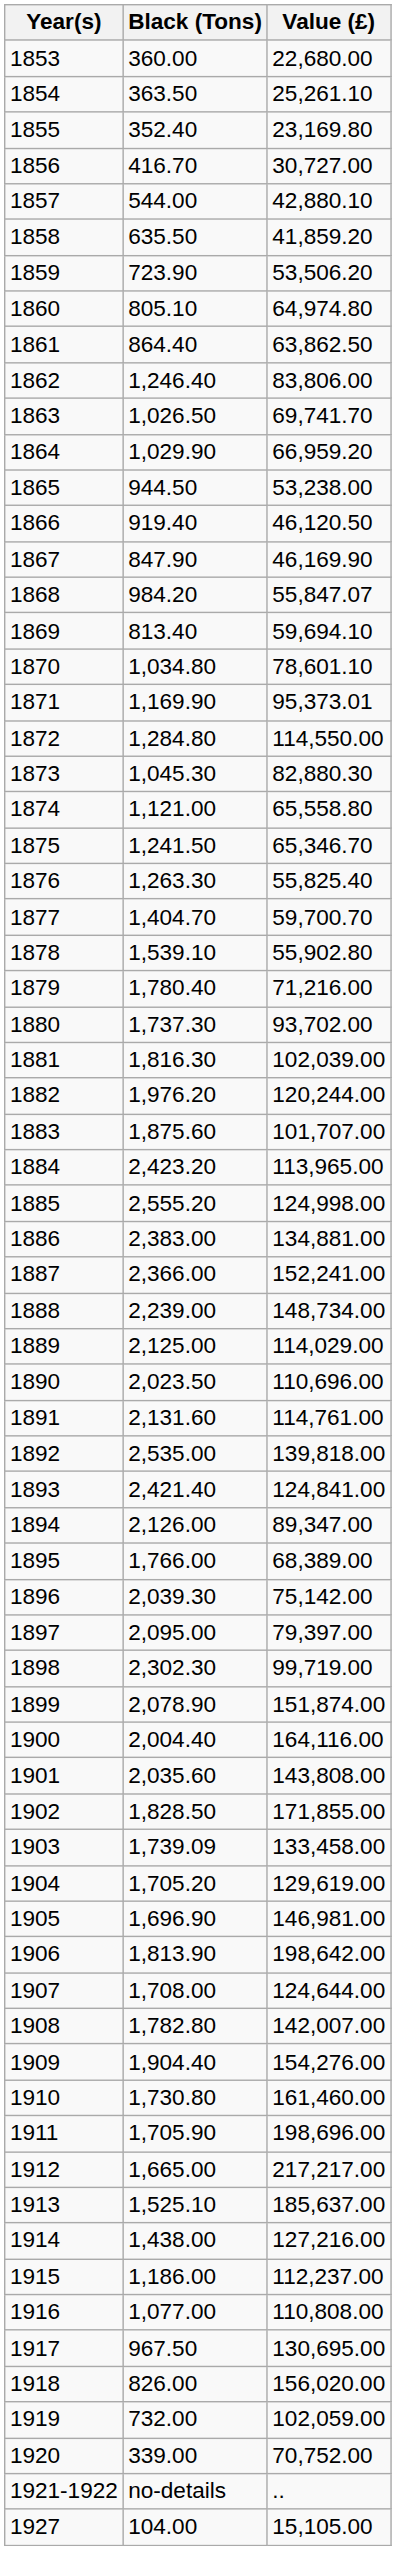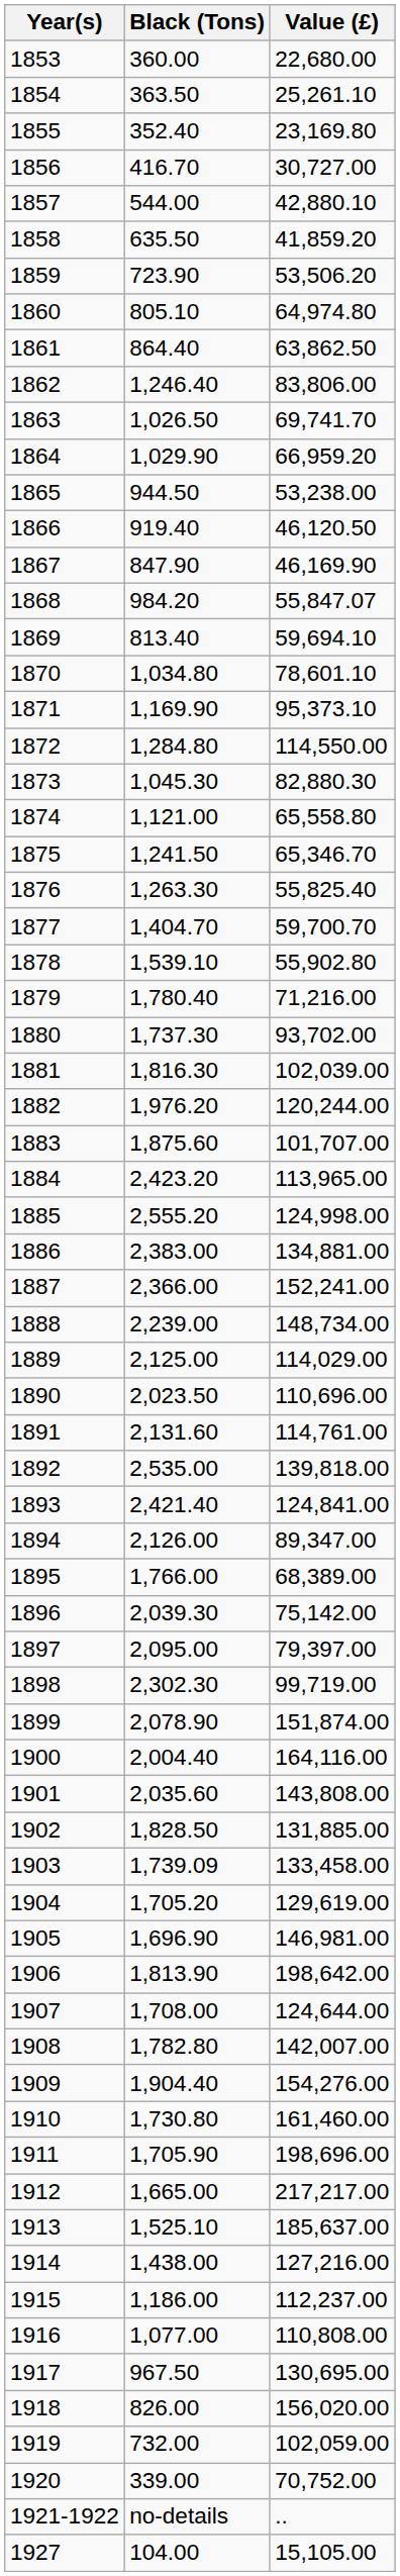1871 | Value (£): 95,373.01 -> 95,373.10
1902 | Value (£): 171,855.00 -> 131,885.00
